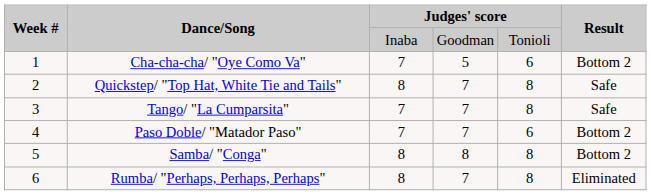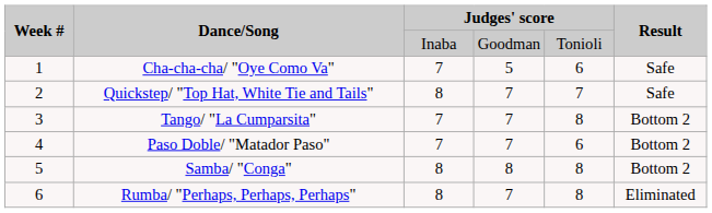Cha-cha-cha/ "Oye Como Va" | Result: Bottom 2 -> Safe
Quickstep/ "Top Hat, White Tie and Tails" | column 5: 8 -> 7
Tango/ "La Cumparsita" | Result: Safe -> Bottom 2
